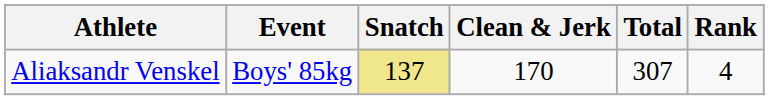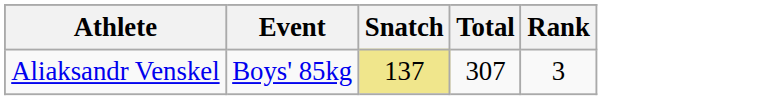- column: Clean & Jerk | 170
Aliaksandr Venskel | Rank: 4 -> 3
